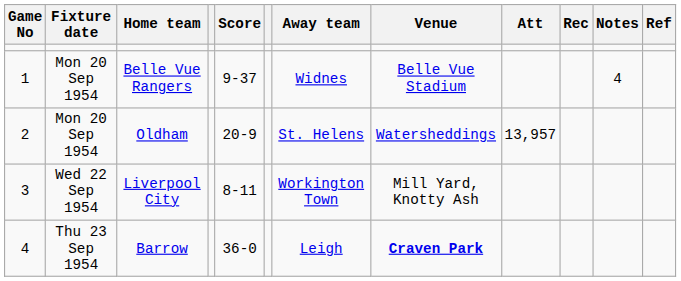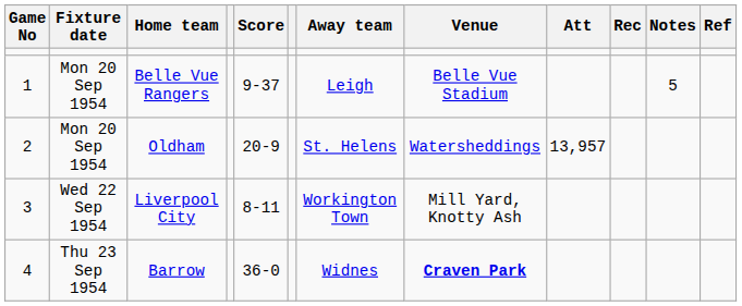Belle Vue Rangers | Away team: Widnes -> Leigh
Belle Vue Rangers | Notes: 4 -> 5
Barrow | Away team: Leigh -> Widnes
